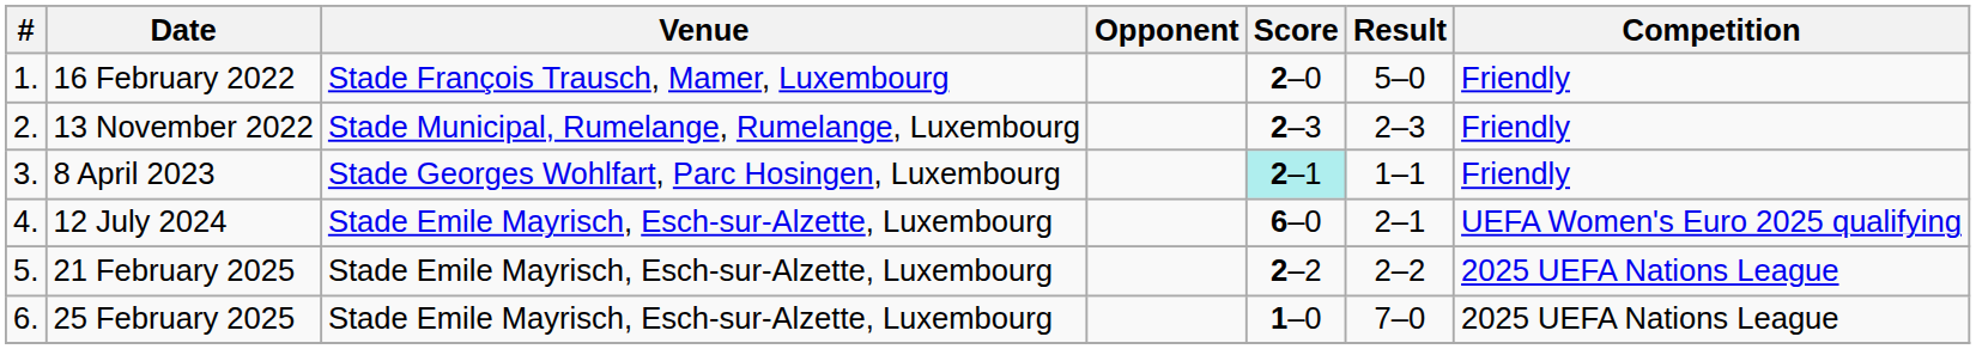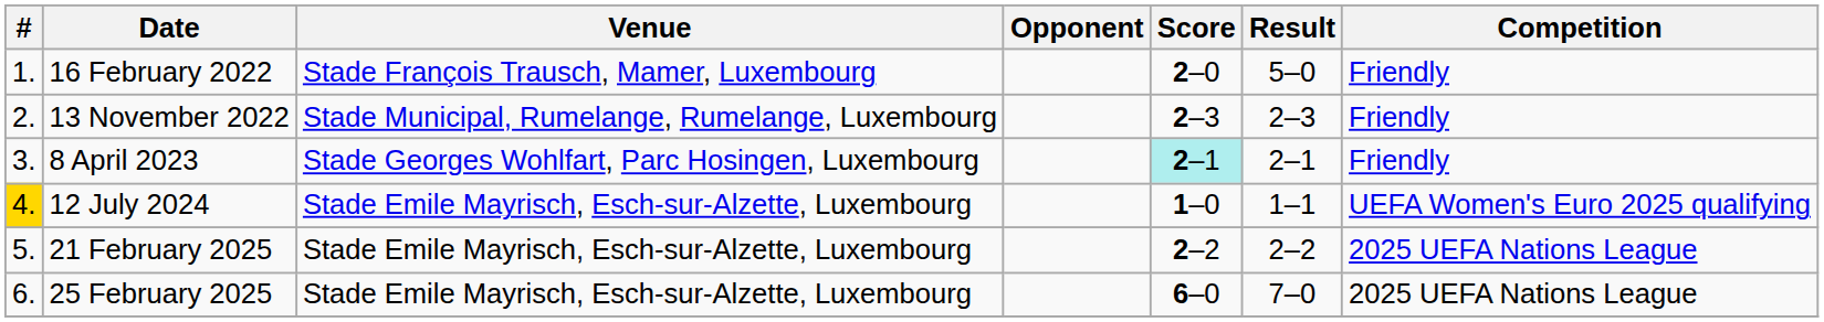8 April 2023 | Result: 1–1 -> 2–1
12 July 2024 | #: no background -> gold background
12 July 2024 | Score: 6–0 -> 1–0
12 July 2024 | Result: 2–1 -> 1–1
25 February 2025 | Score: 1–0 -> 6–0
